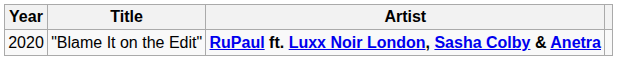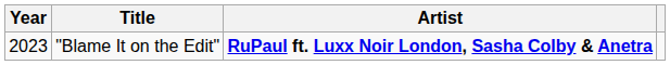"Blame It on the Edit" | Year: 2020 -> 2023
